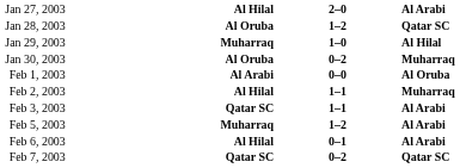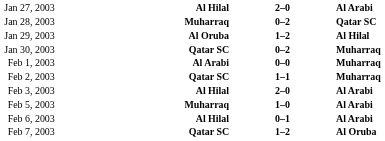Jan 28, 2003 | column 2: Al Oruba -> Muharraq
Jan 28, 2003 | column 3: 1–2 -> 0–2
Jan 29, 2003 | column 2: Muharraq -> Al Oruba
Jan 29, 2003 | column 3: 1–0 -> 1–2
Jan 30, 2003 | column 2: Al Oruba -> Qatar SC
Feb 1, 2003 | column 4: Al Oruba -> Muharraq
Feb 2, 2003 | column 2: Al Hilal -> Qatar SC
Feb 3, 2003 | column 2: Qatar SC -> Al Hilal
Feb 3, 2003 | column 3: 1–1 -> 2–0
Feb 5, 2003 | column 3: 1–2 -> 1–0
Feb 7, 2003 | column 3: 0–2 -> 1–2
Feb 7, 2003 | column 4: Qatar SC -> Al Oruba
